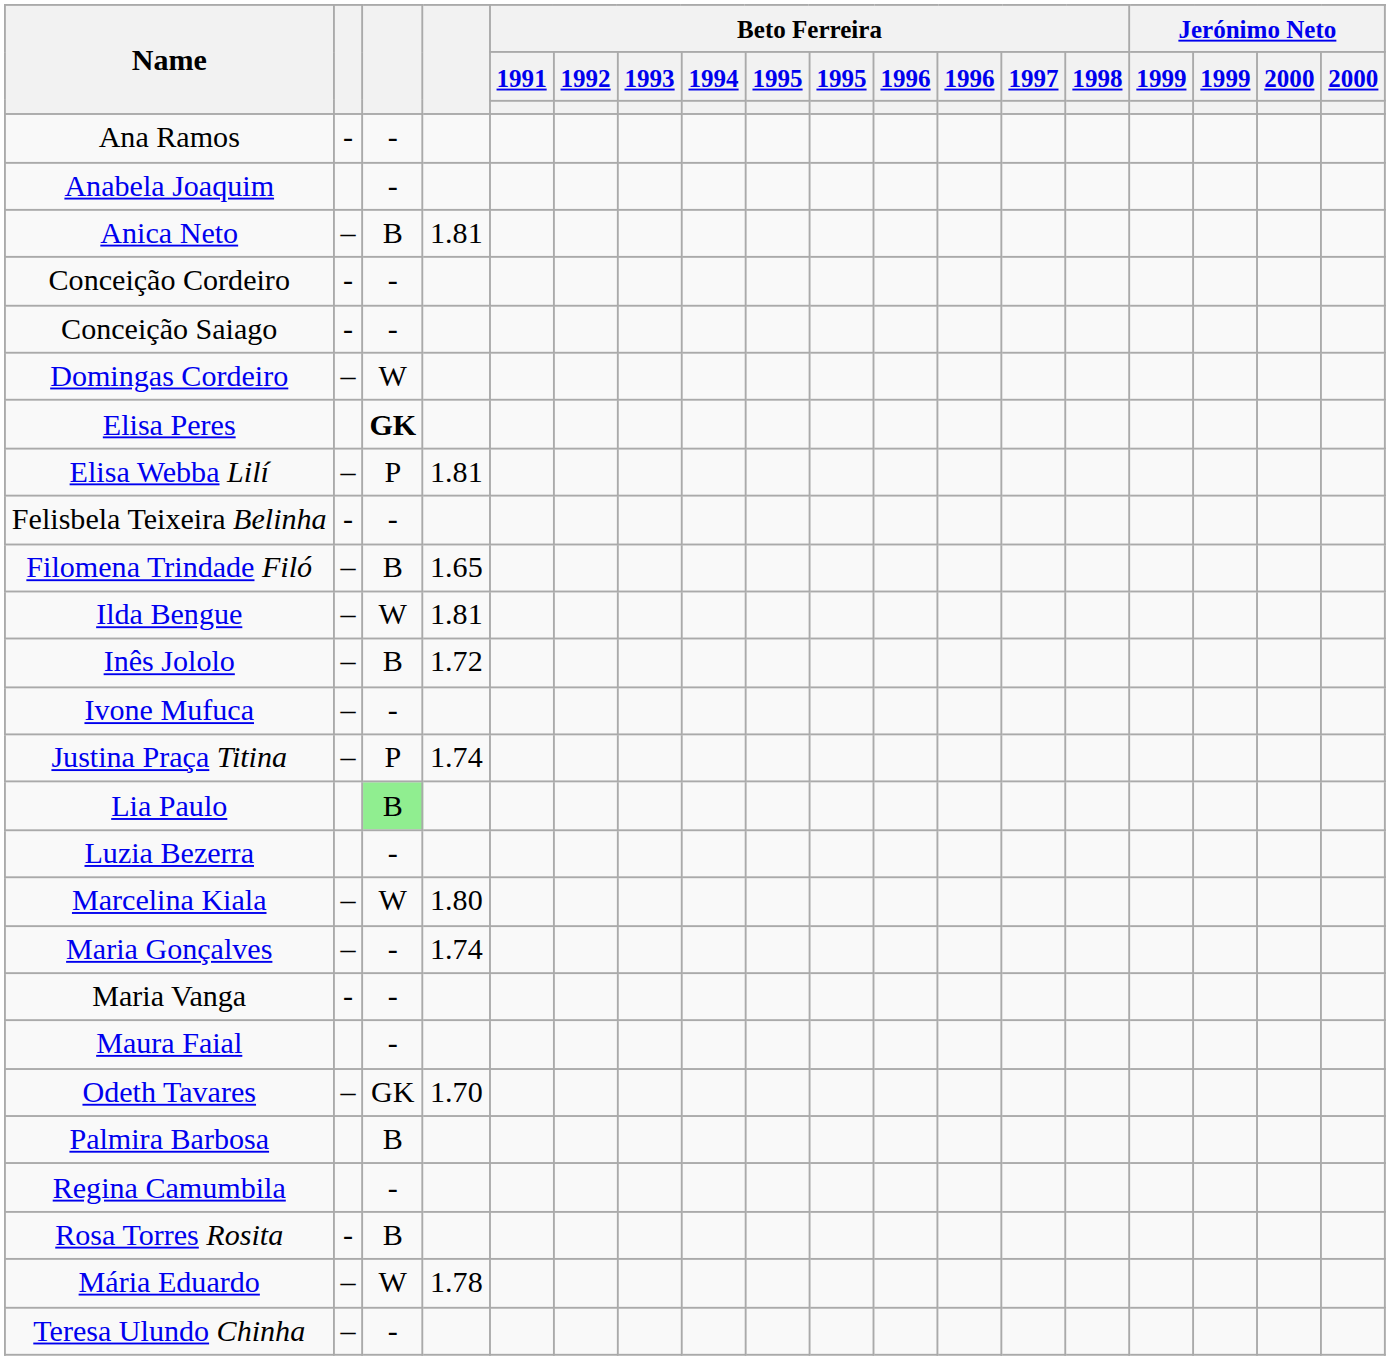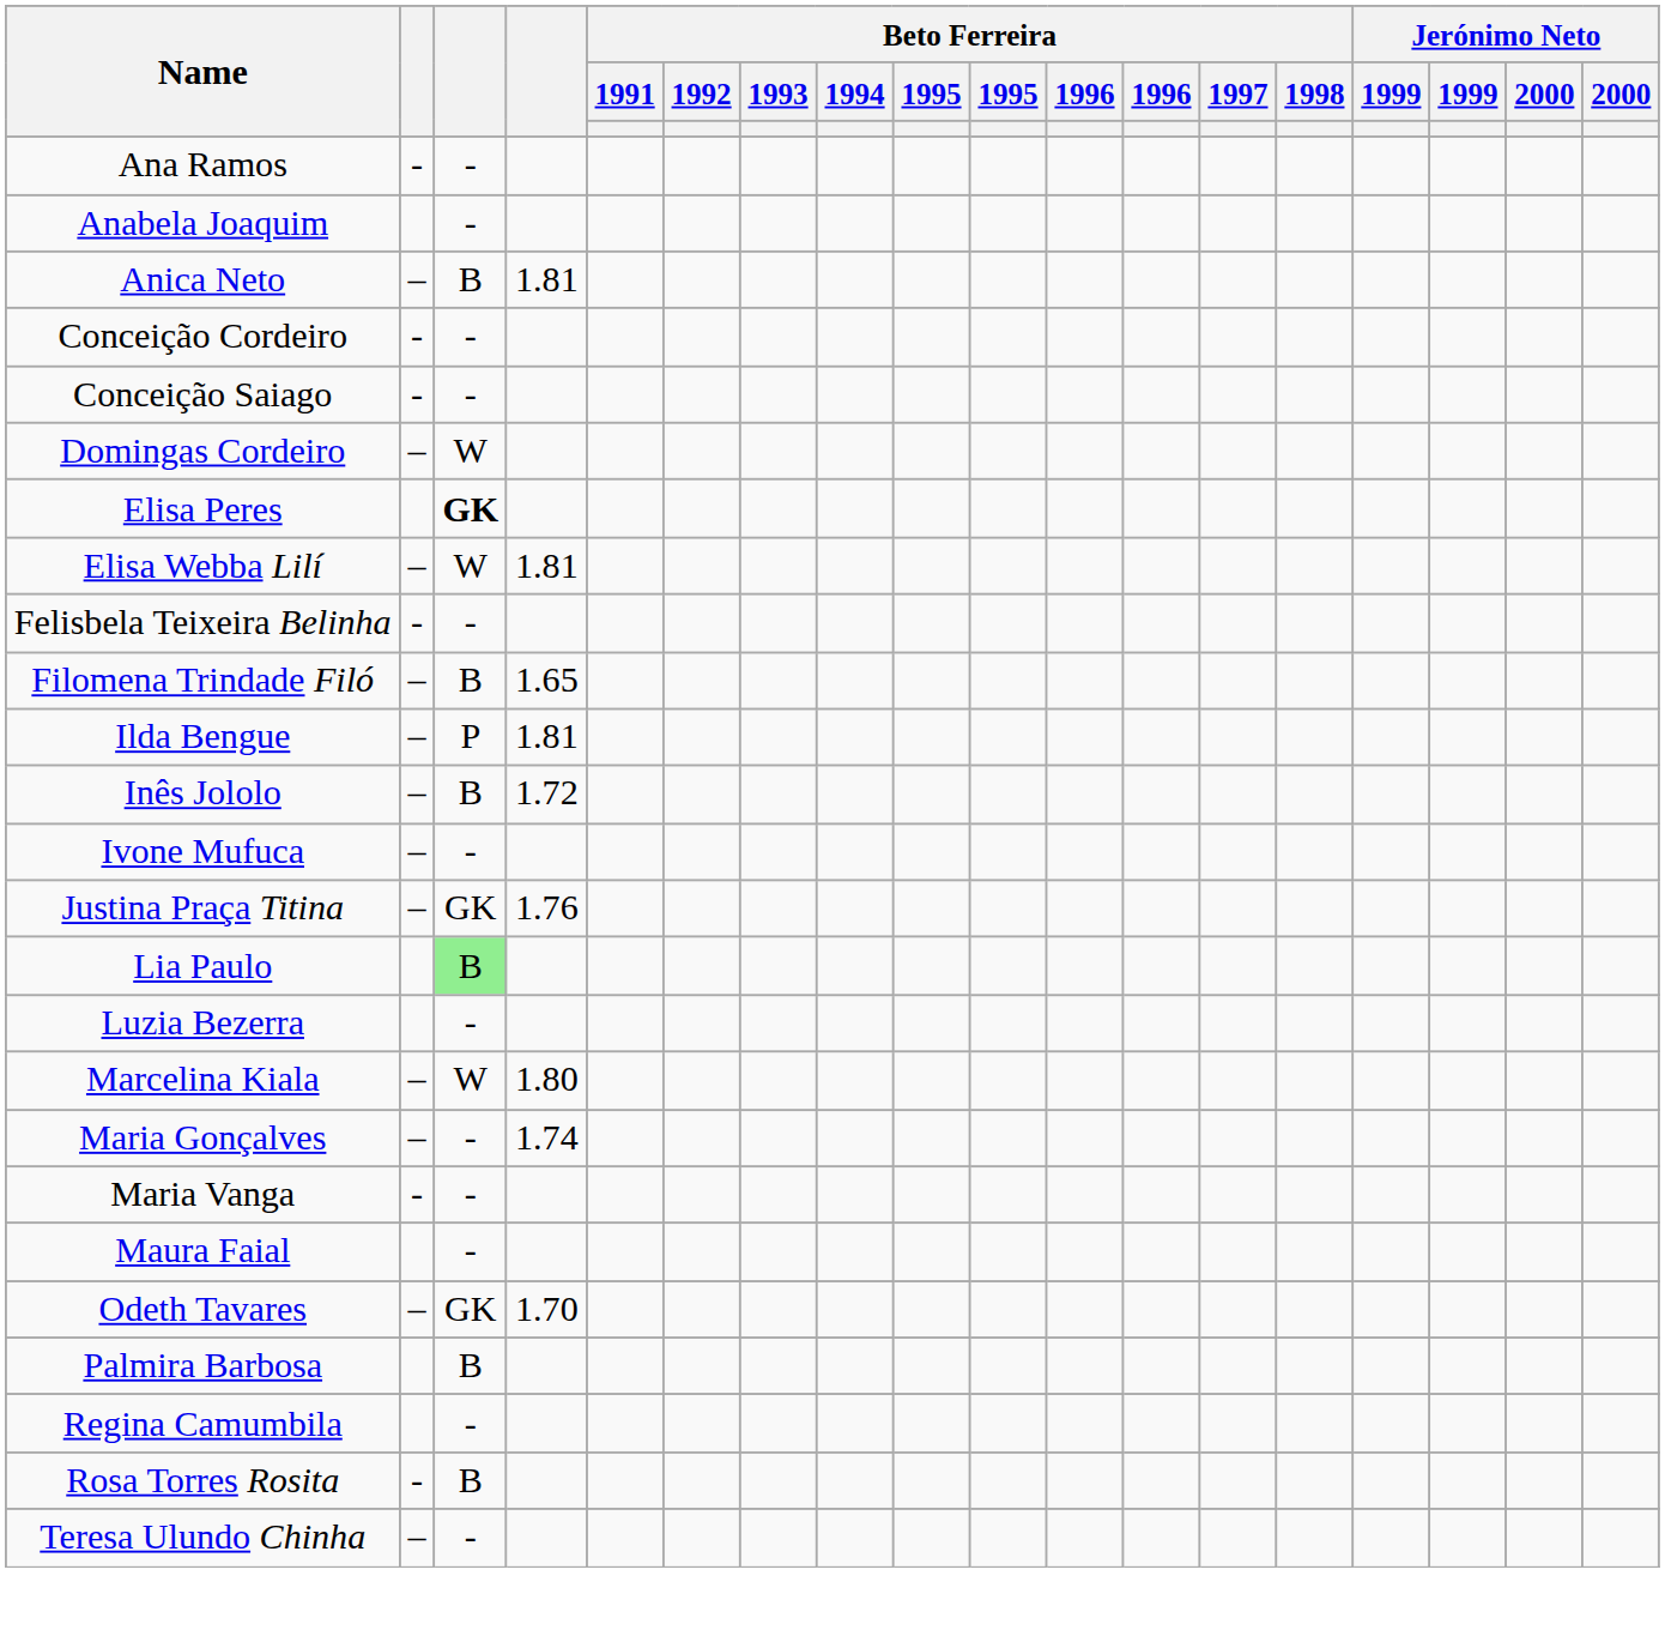Elisa Webba Lilí | column 3: P -> W
Ilda Bengue | column 3: W -> P
Justina Praça Titina | column 3: P -> GK
Justina Praça Titina | column 4: 1.74 -> 1.76
- row: Mária Eduardo | – | W | 1.78
